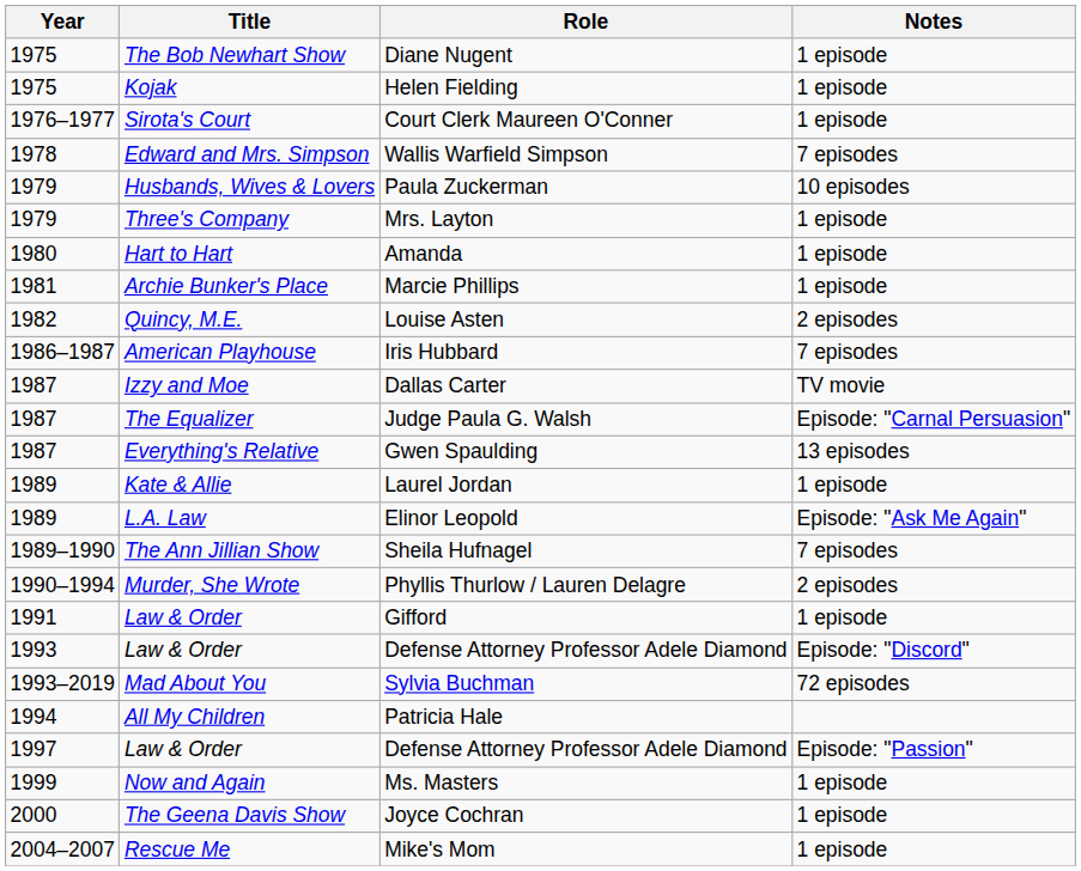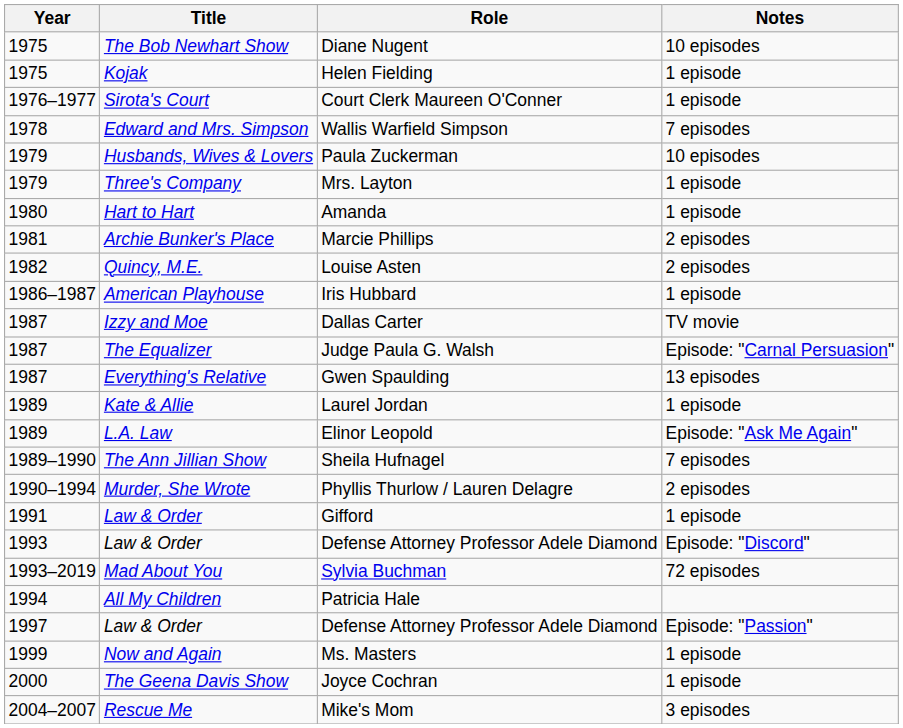Diane Nugent | Notes: 1 episode -> 10 episodes
Marcie Phillips | Notes: 1 episode -> 2 episodes
Iris Hubbard | Notes: 7 episodes -> 1 episode
Mike's Mom | Notes: 1 episode -> 3 episodes
